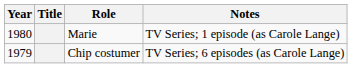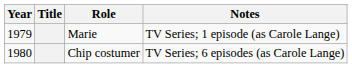Marie | Year: 1980 -> 1979
Chip costumer | Year: 1979 -> 1980
